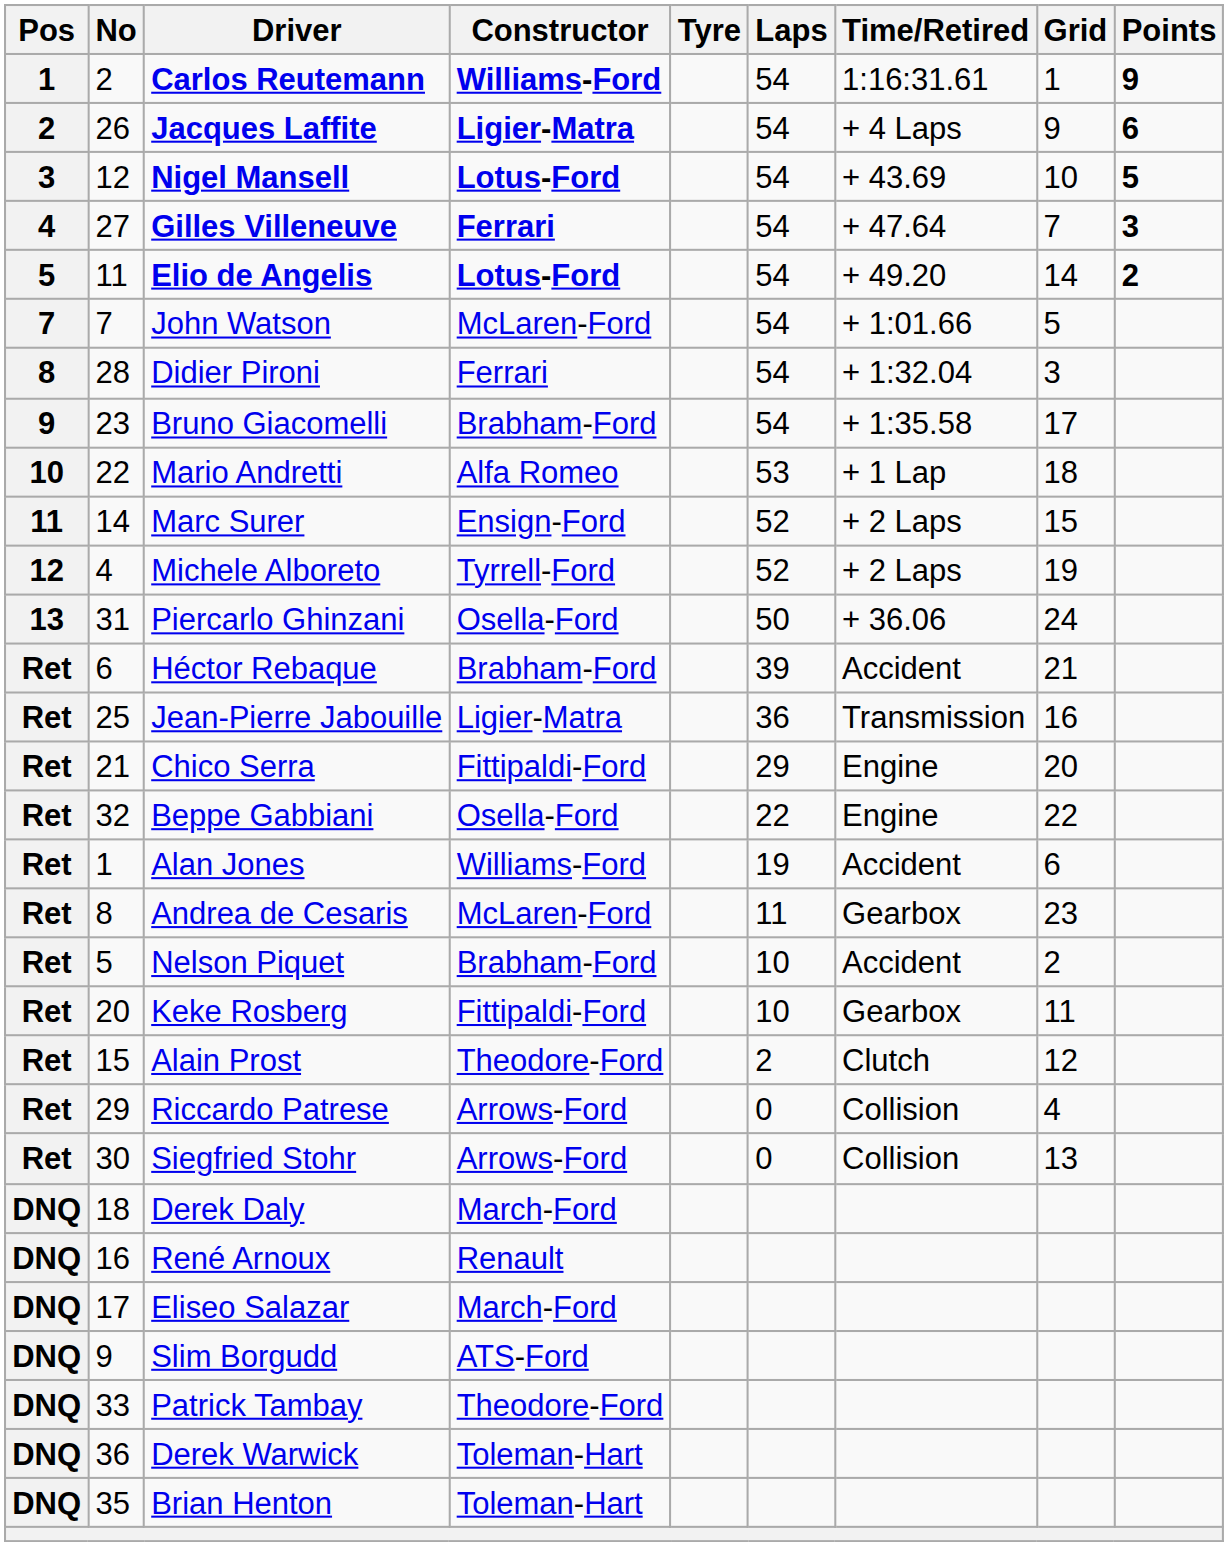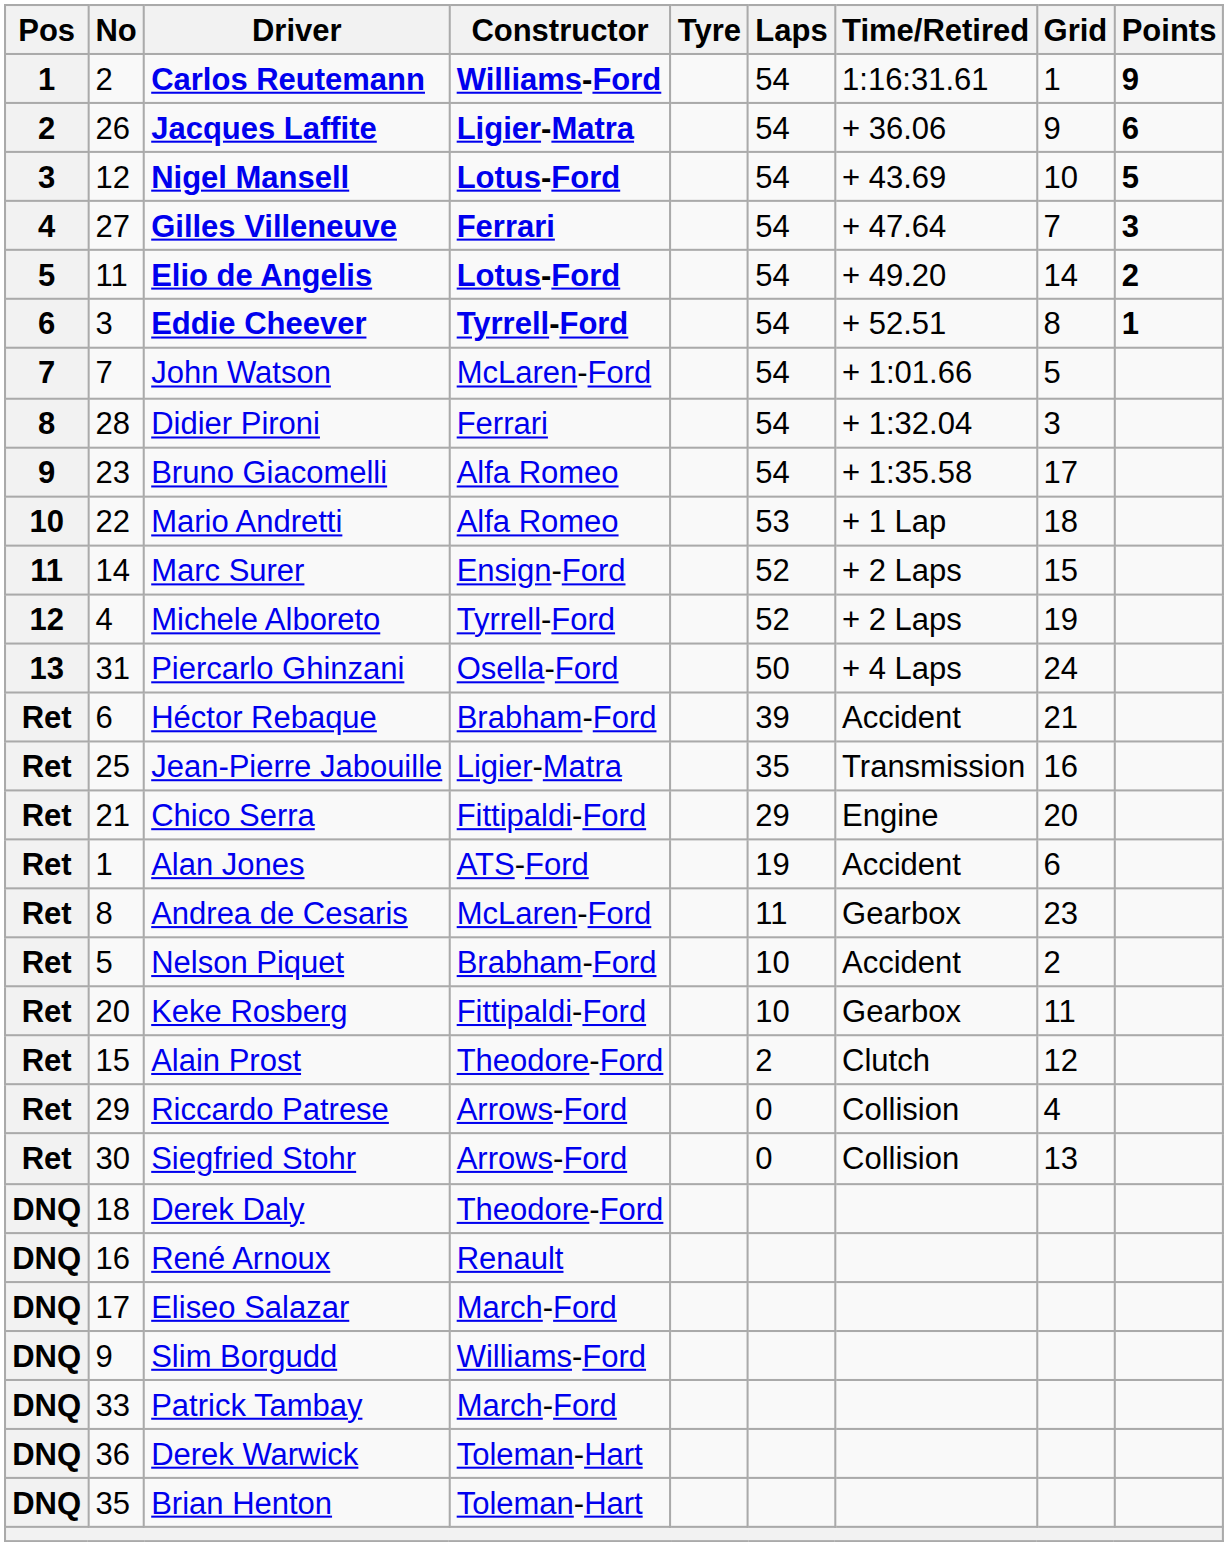Jacques Laffite | Time/Retired: + 4 Laps -> + 36.06
+ row: 6 | 3 | Eddie Cheever | Tyrrell-Ford | 54 | + 52.51 | 8 | 1
Bruno Giacomelli | Constructor: Brabham-Ford -> Alfa Romeo
Piercarlo Ghinzani | Time/Retired: + 36.06 -> + 4 Laps
Jean-Pierre Jabouille | Laps: 36 -> 35
- row: Ret | 32 | Beppe Gabbiani | Osella-Ford | 22 | Engine | 22
Alan Jones | Constructor: Williams-Ford -> ATS-Ford
Derek Daly | Constructor: March-Ford -> Theodore-Ford
Slim Borgudd | Constructor: ATS-Ford -> Williams-Ford
Patrick Tambay | Constructor: Theodore-Ford -> March-Ford
